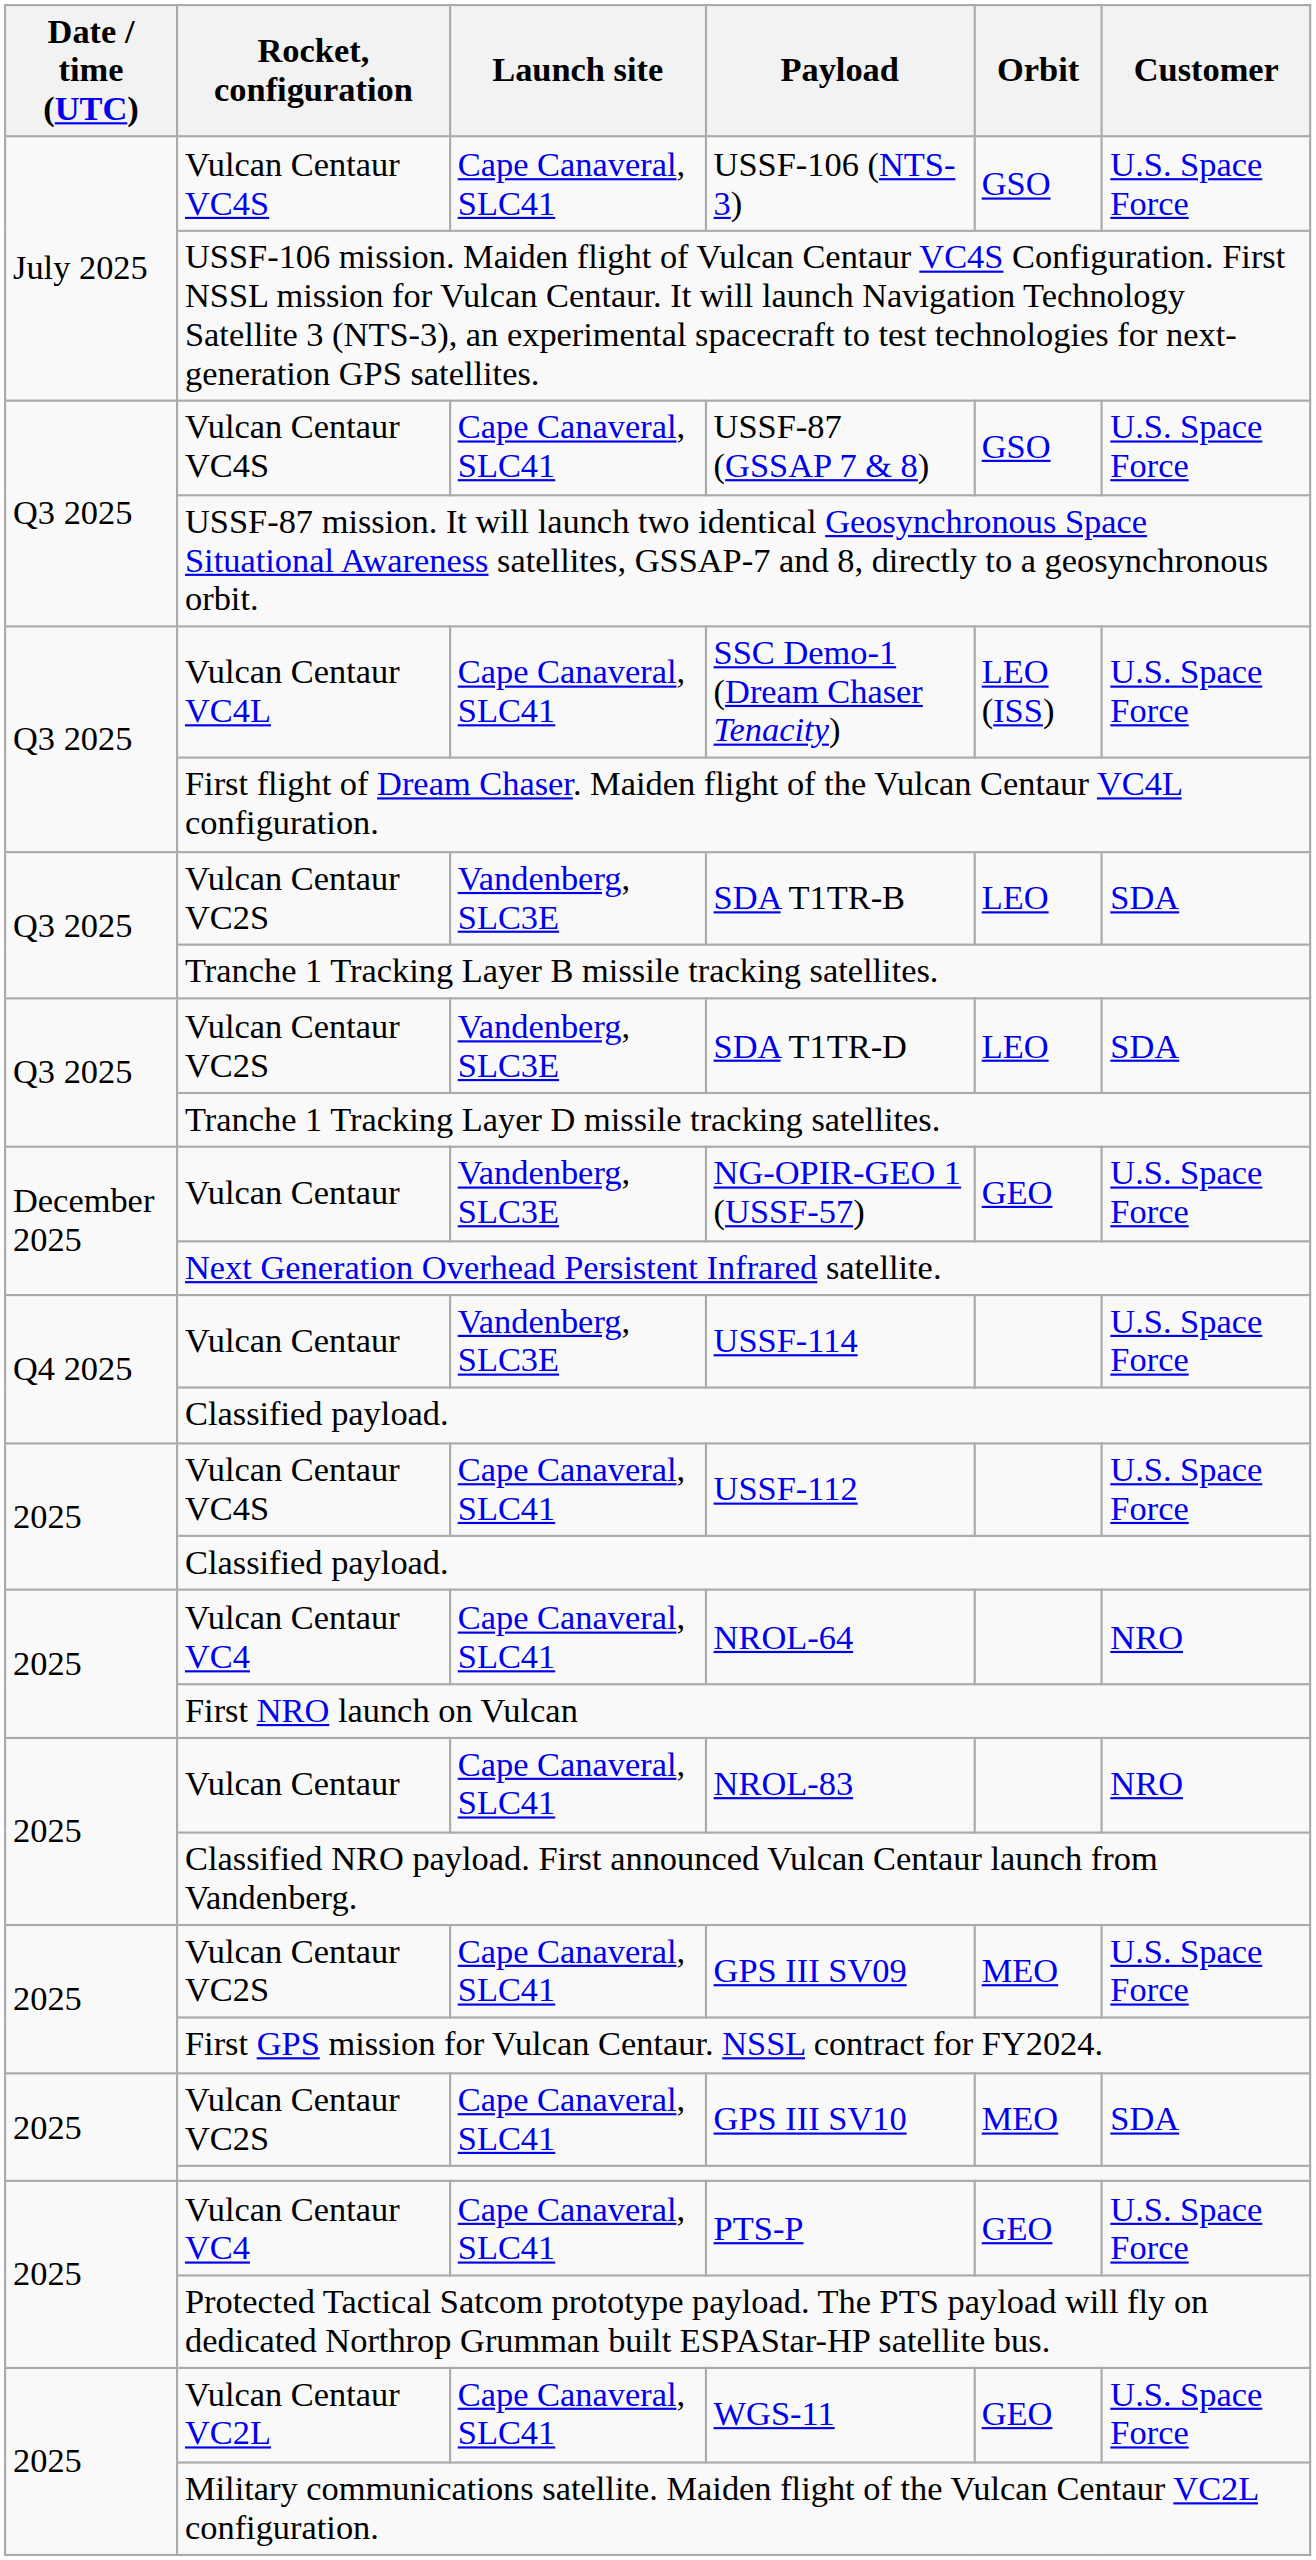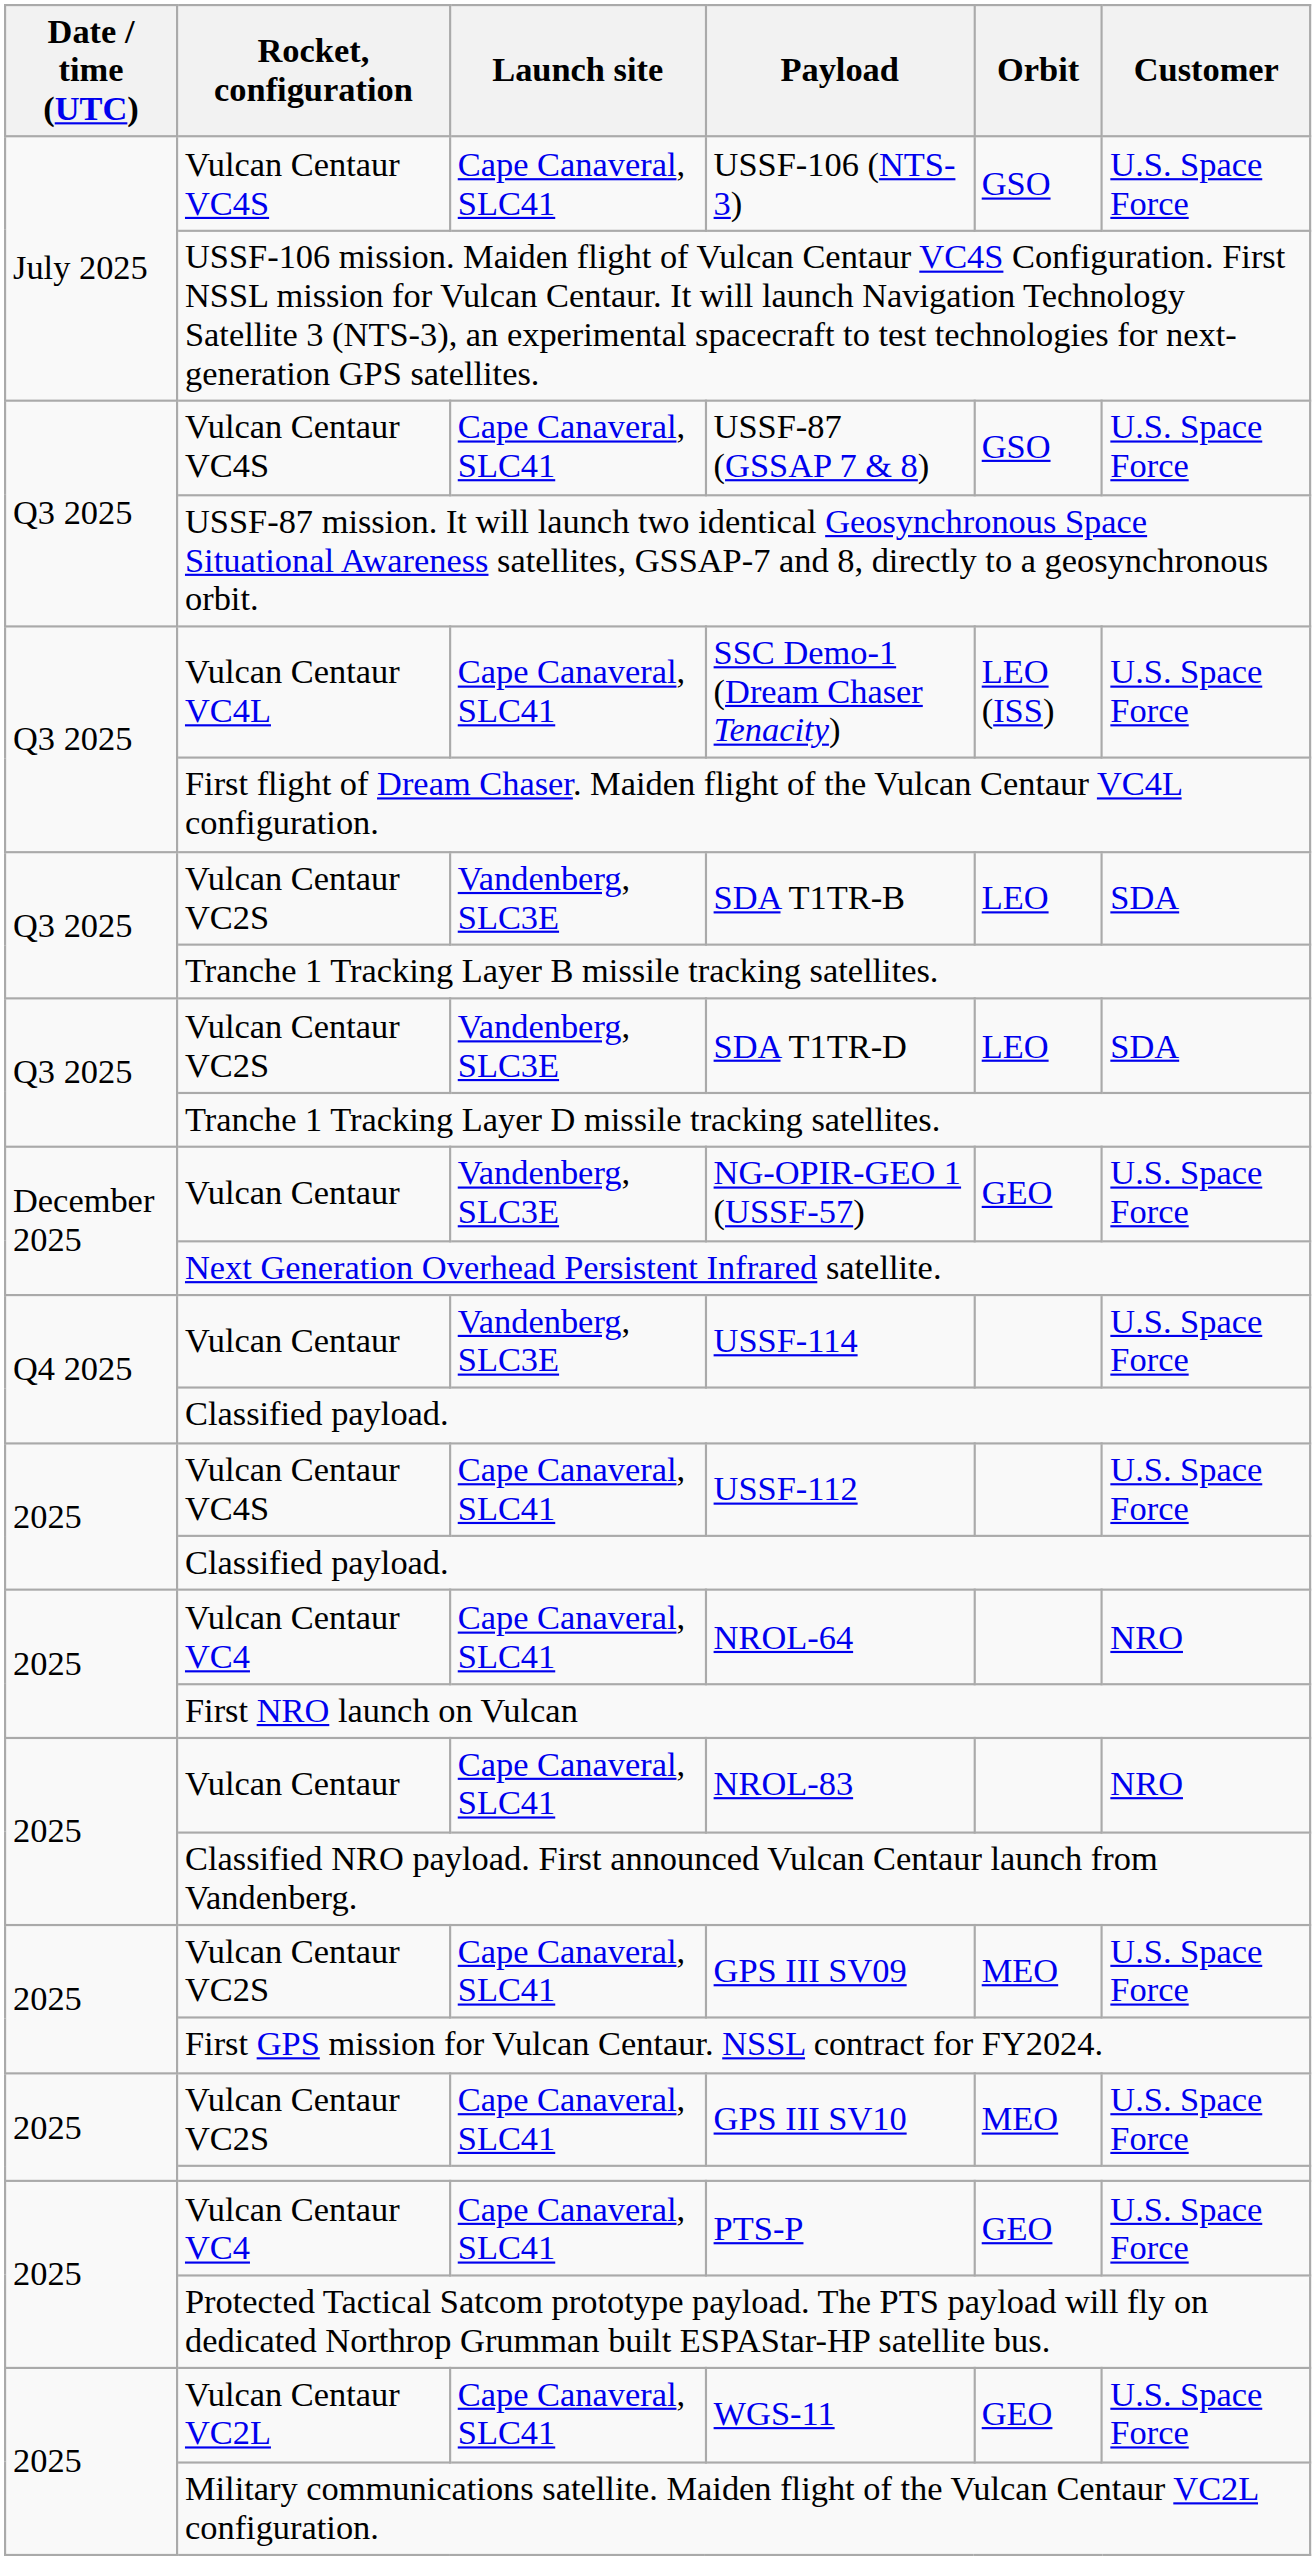GPS III SV10 | Customer: SDA -> U.S. Space Force
